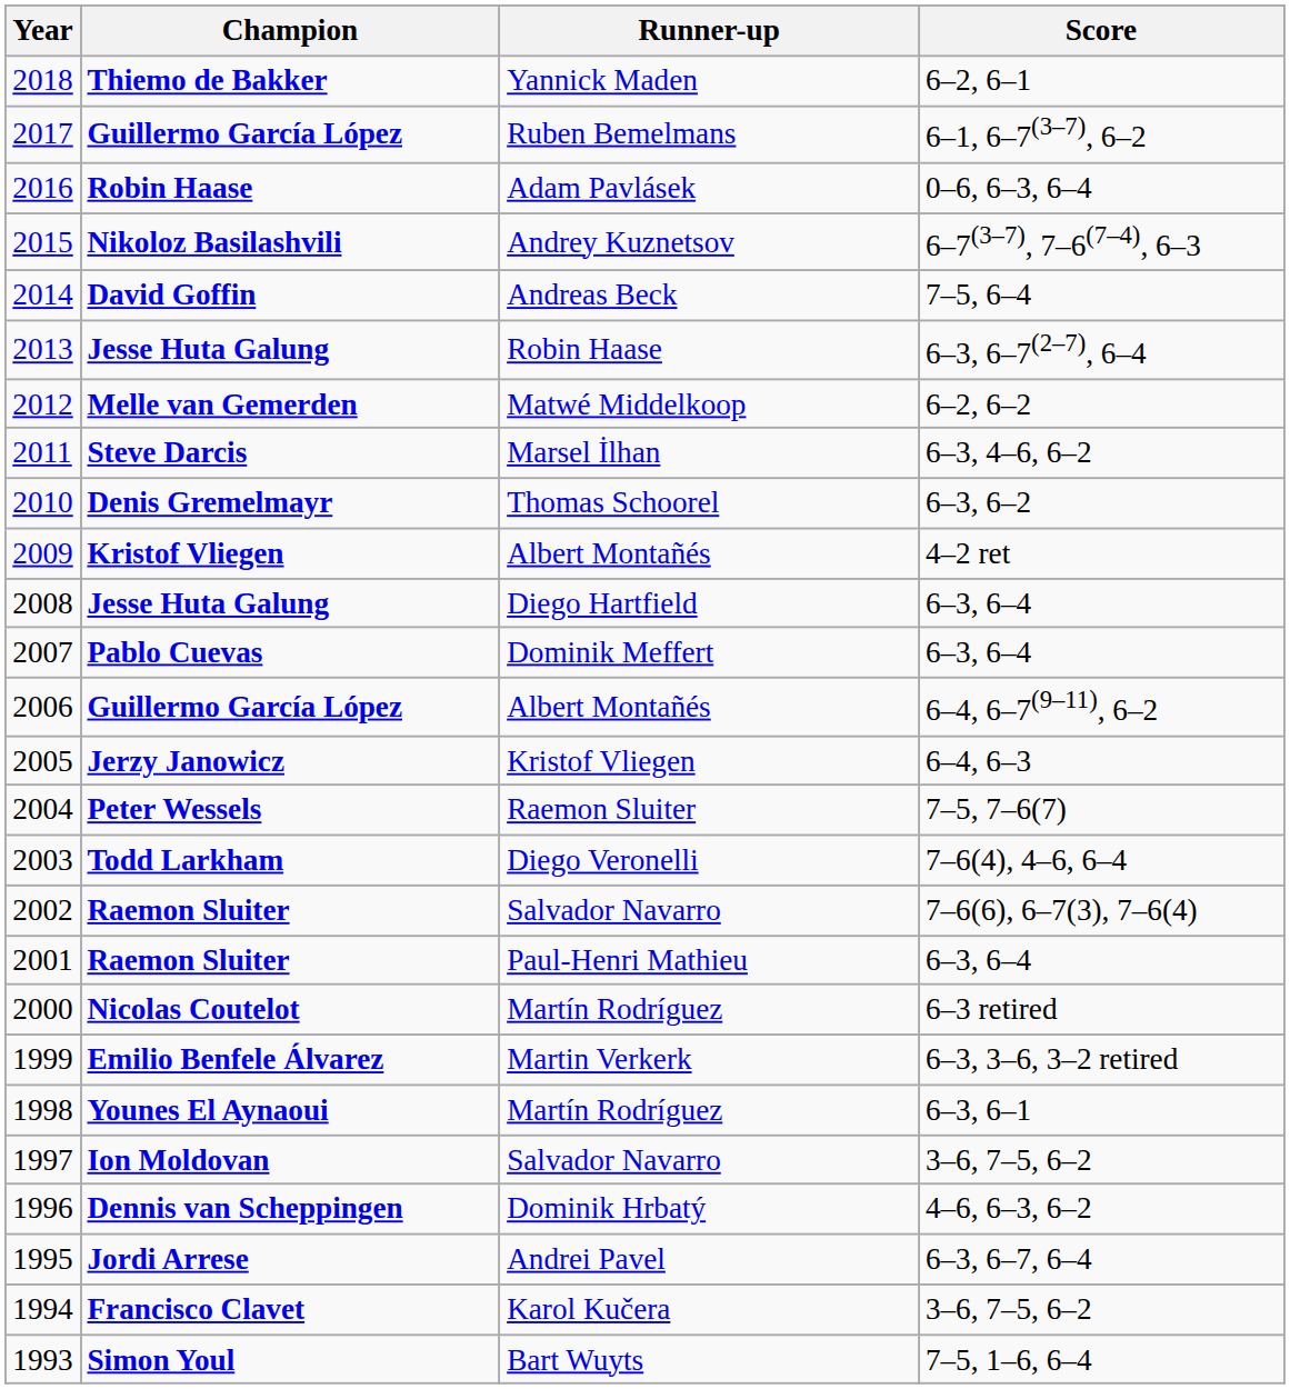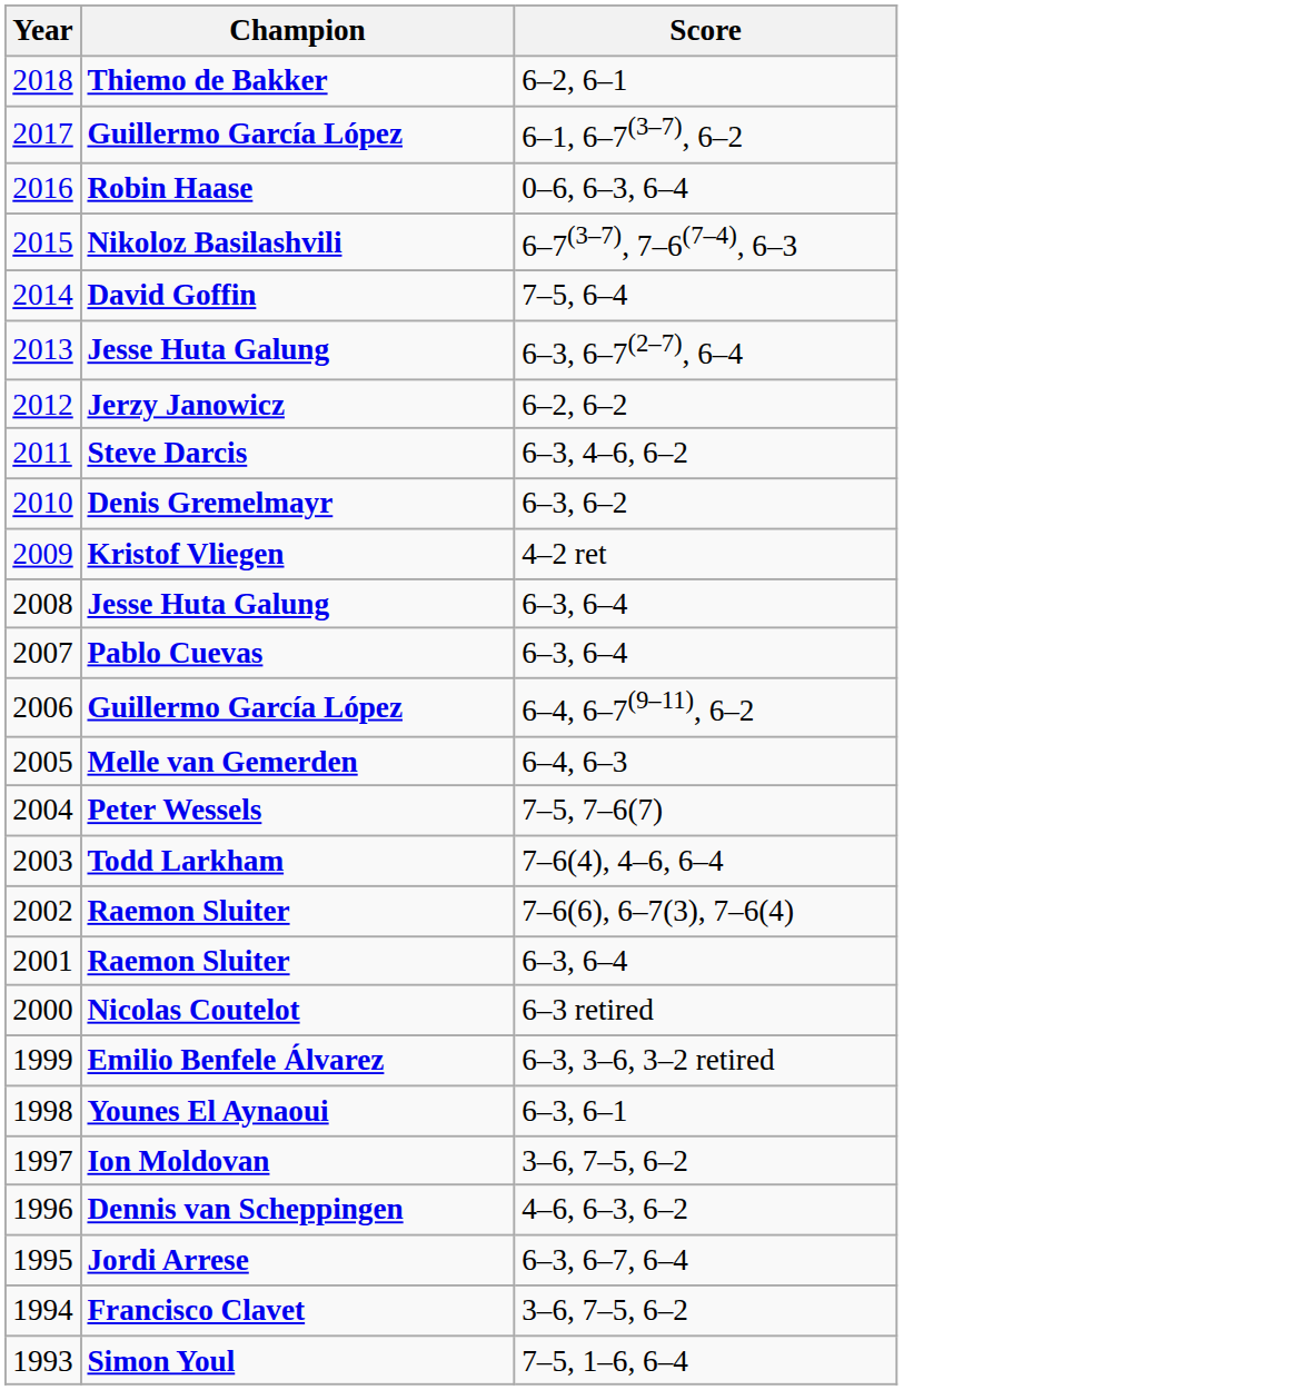- column: Runner-up | Yannick Maden | Ruben Bemelmans | Adam Pavlásek | Andrey Kuznetsov | Andreas Beck | Robin Haase | Matwé Middelkoop | Marsel İlhan | Thomas Schoorel | Albert Montañés | Diego Hartfield | Dominik Meffert | Albert Montañés | Kristof Vliegen | Raemon Sluiter | Diego Veronelli | Salvador Navarro | Paul-Henri Mathieu | Martín Rodríguez | Martin Verkerk | Martín Rodríguez | Salvador Navarro | Dominik Hrbatý | Andrei Pavel | Karol Kučera | Bart Wuyts
2012 | Champion: Melle van Gemerden -> Jerzy Janowicz
2005 | Champion: Jerzy Janowicz -> Melle van Gemerden
